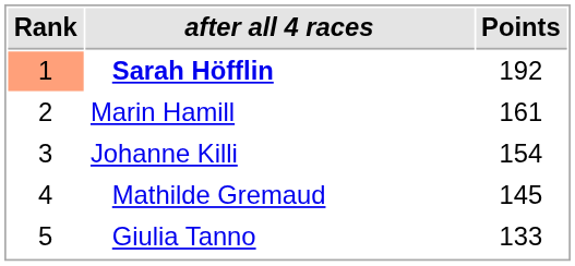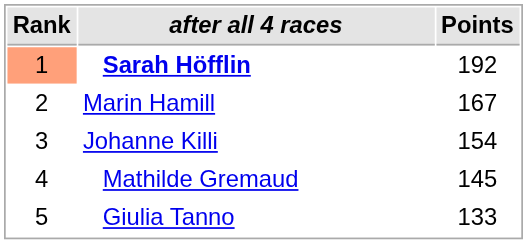Marin Hamill | Points: 161 -> 167
